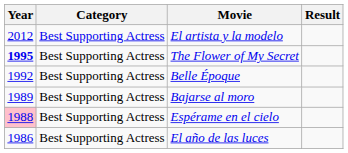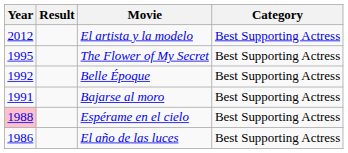columns swapped: Category <-> Result
The Flower of My Secret | Year: bold -> normal
Bajarse al moro | Year: 1989 -> 1991
